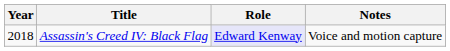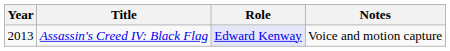Assassin's Creed IV: Black Flag | Year: 2018 -> 2013
